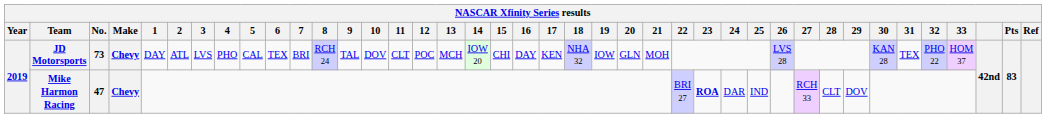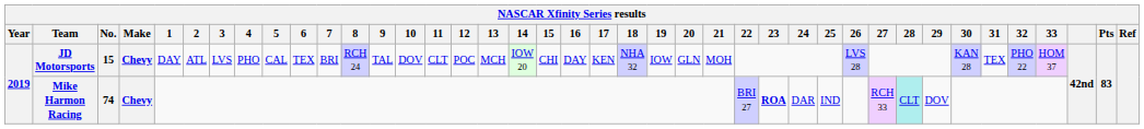JD Motorsports | No.: 73 -> 15
Mike Harmon Racing | No.: 47 -> 74
Mike Harmon Racing | 28: no background -> paleturquoise background
